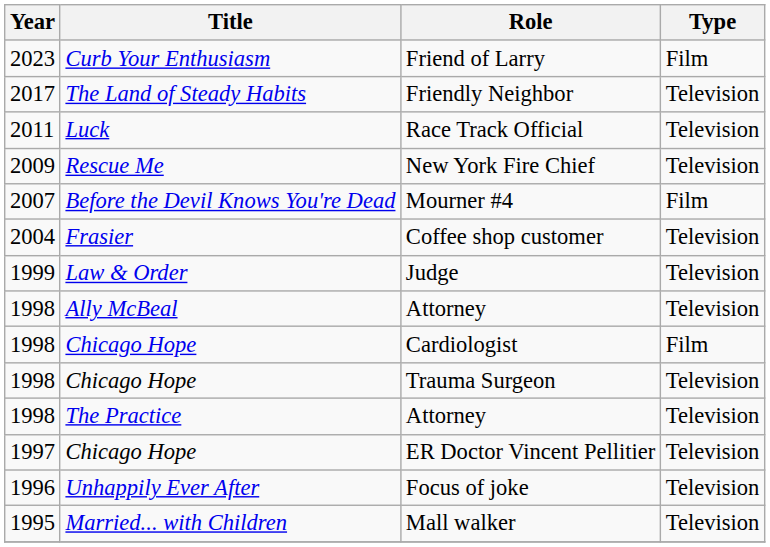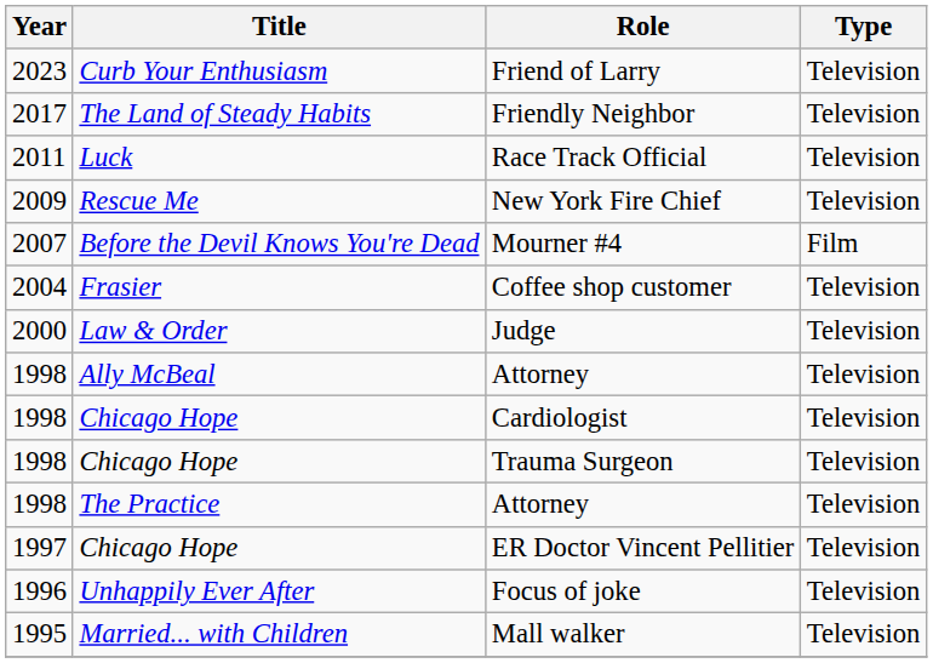Friend of Larry | Type: Film -> Television
Judge | Year: 1999 -> 2000
Cardiologist | Type: Film -> Television
